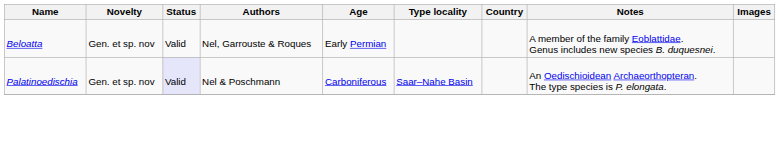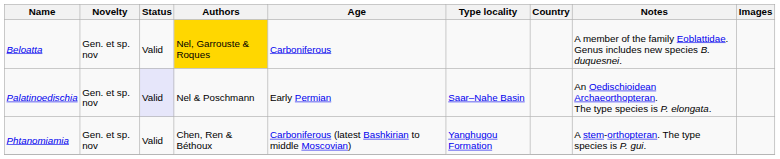Beloatta | Authors: no background -> gold background
Beloatta | Age: Early Permian -> Carboniferous
Palatinoedischia | Age: Carboniferous -> Early Permian
+ row: Phtanomiamia | Gen. et sp. nov | Valid | Chen, Ren & Béthoux | Carboniferous (latest Bashkirian to middle Moscovian) | Yanghugou Formation | A stem-orthopteran. The type species is P. gui.
